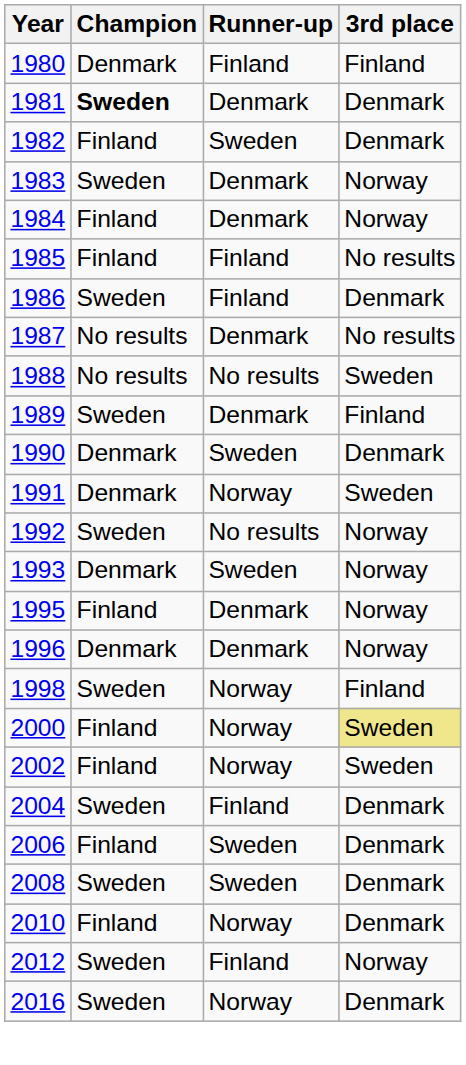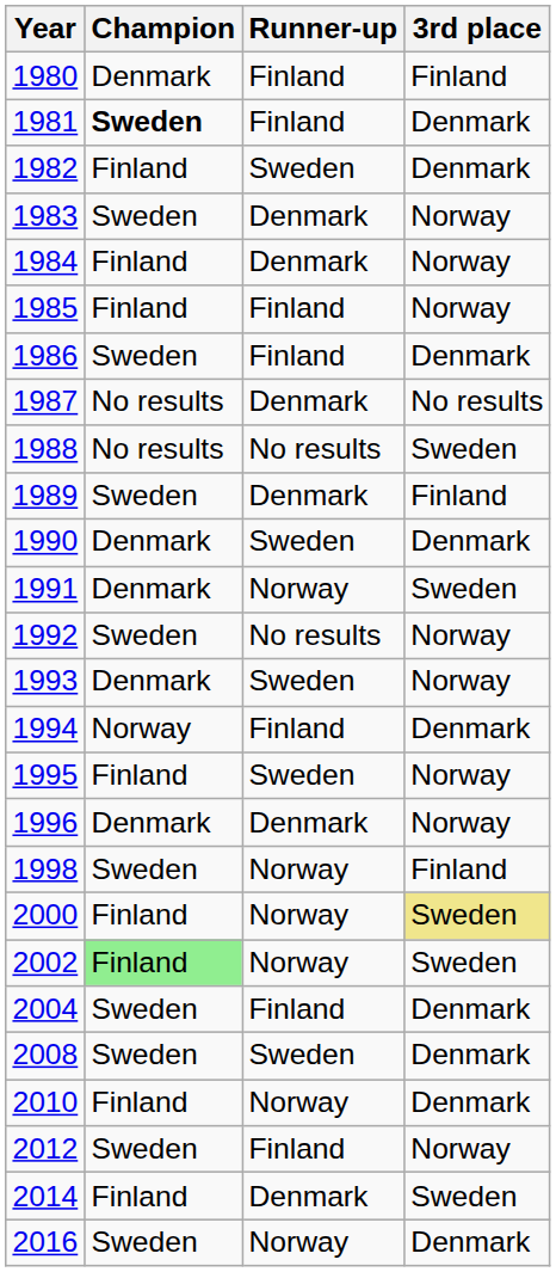1981 | Runner-up: Denmark -> Finland
1985 | 3rd place: No results -> Norway
+ row: 1994 | Norway | Finland | Denmark
1995 | Runner-up: Denmark -> Sweden
2002 | Champion: no background -> lightgreen background
- row: 2006 | Finland | Sweden | Denmark
+ row: 2014 | Finland | Denmark | Sweden
